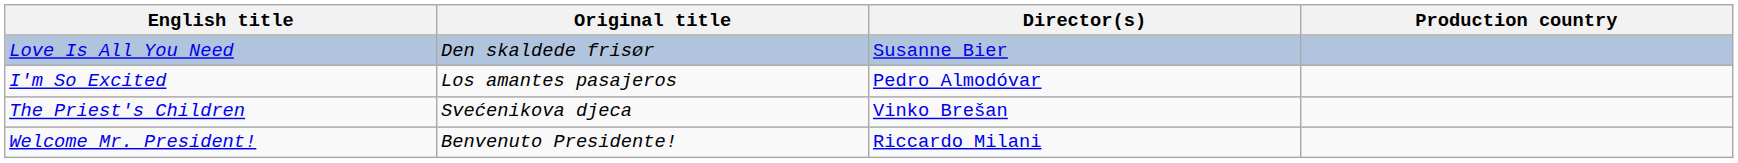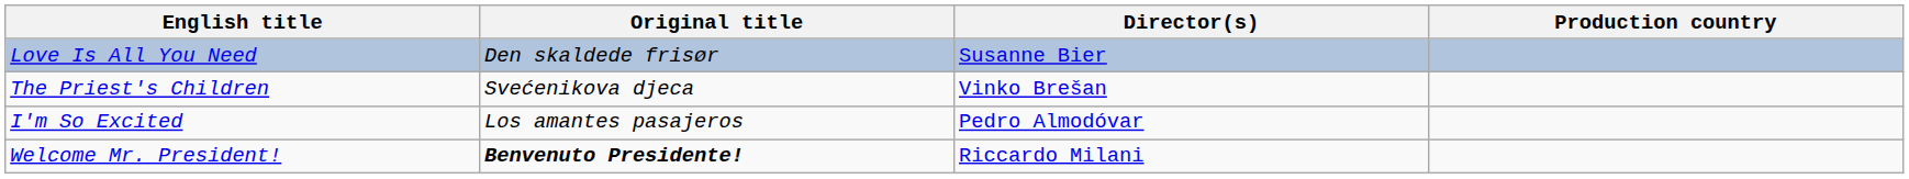rows swapped: I'm So Excited <-> The Priest's Children
Welcome Mr. President! | Original title: normal -> bold
